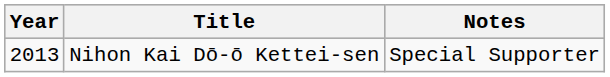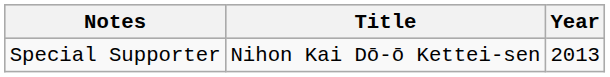columns swapped: Year <-> Notes
